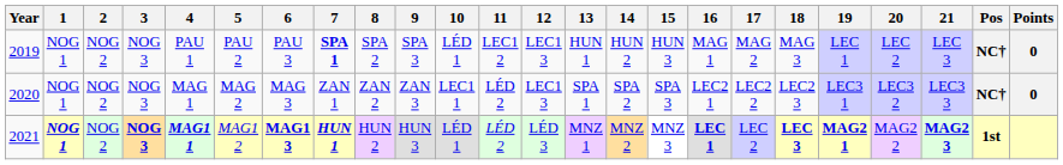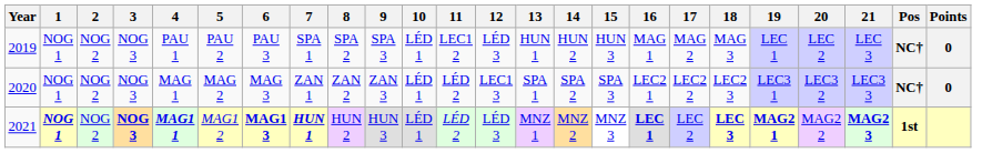2019 | 7: bold -> normal
2019 | 12: LEC1 3 -> LÉD 3
2020 | 10: LEC1 1 -> LÉD 1
